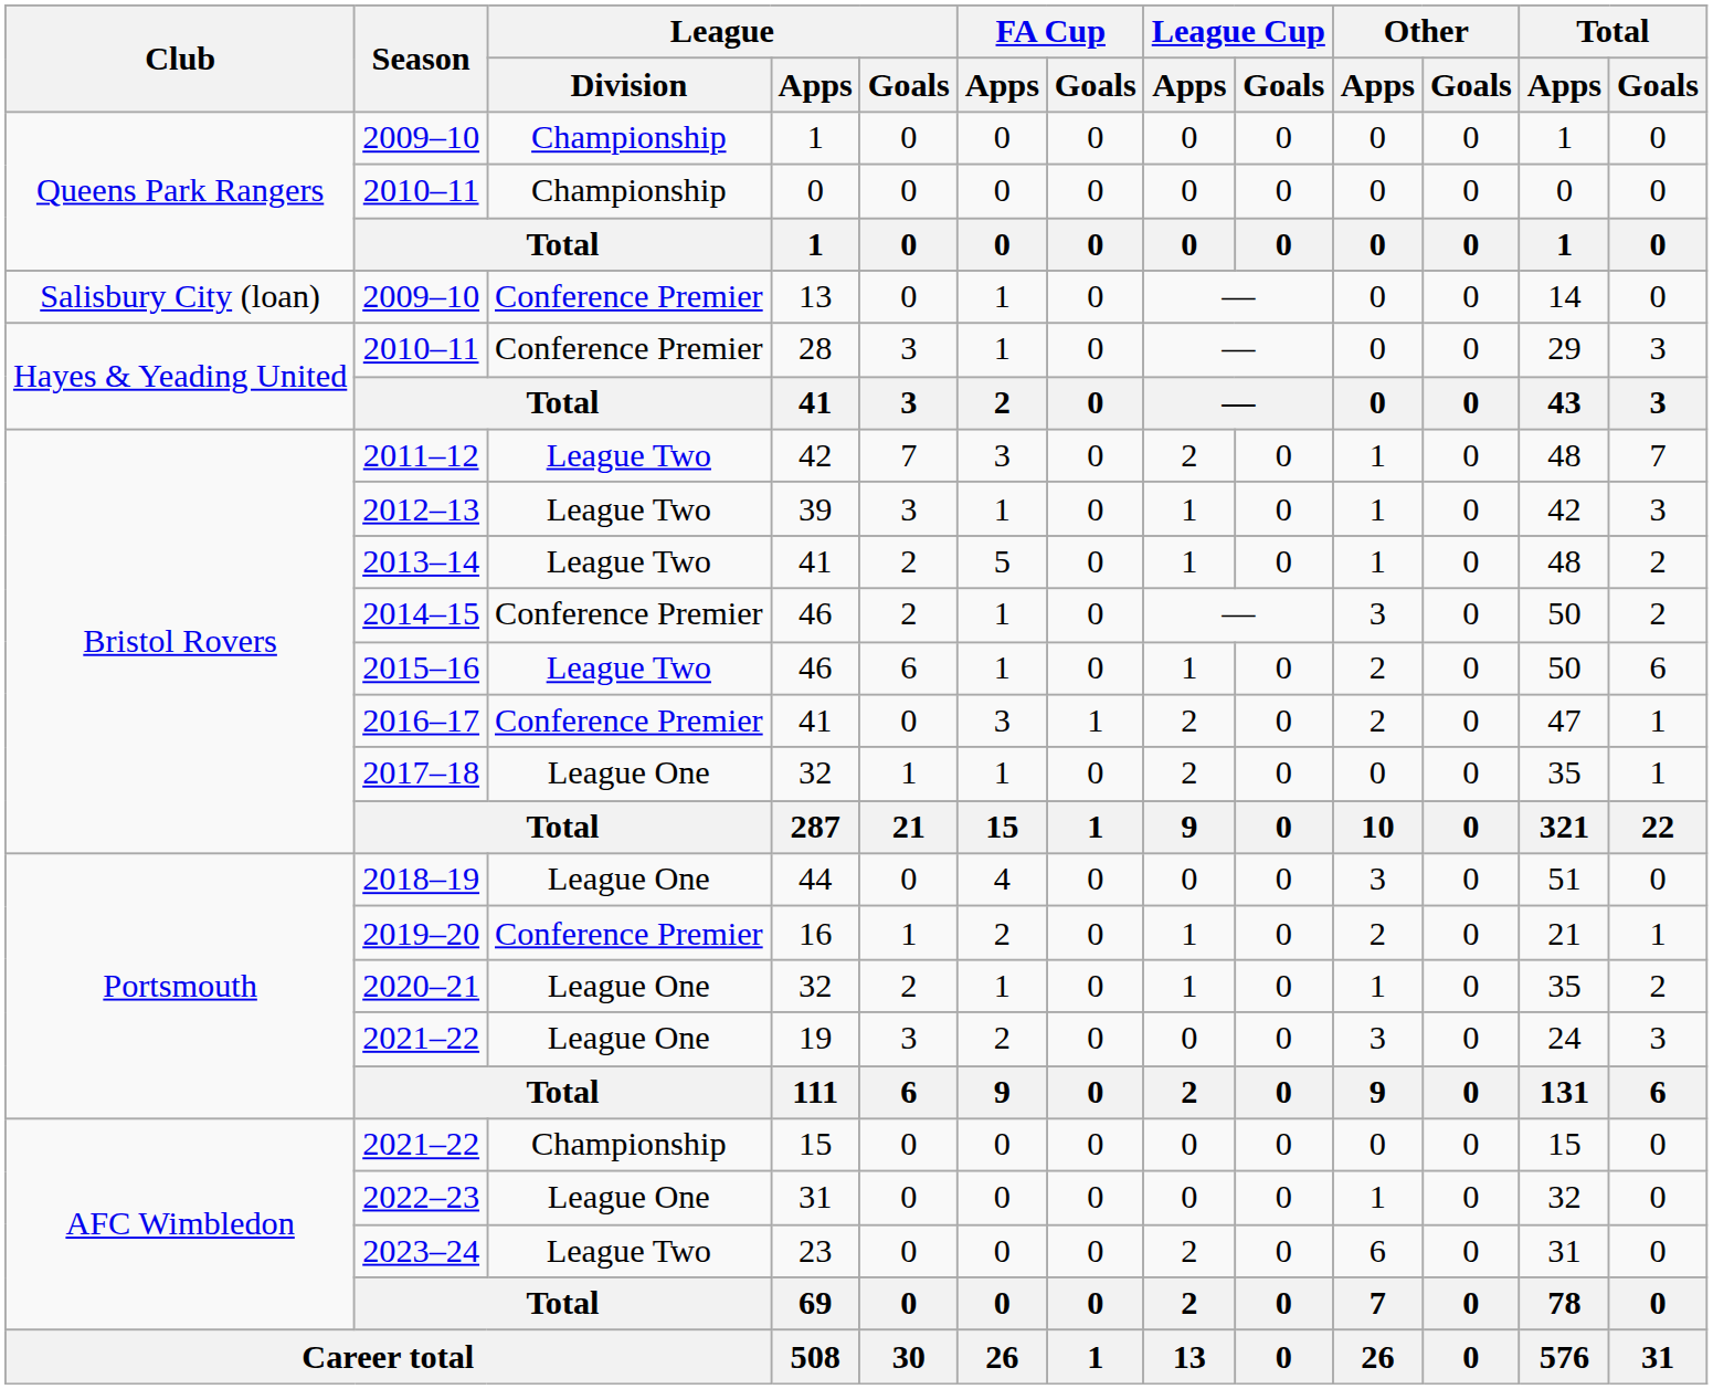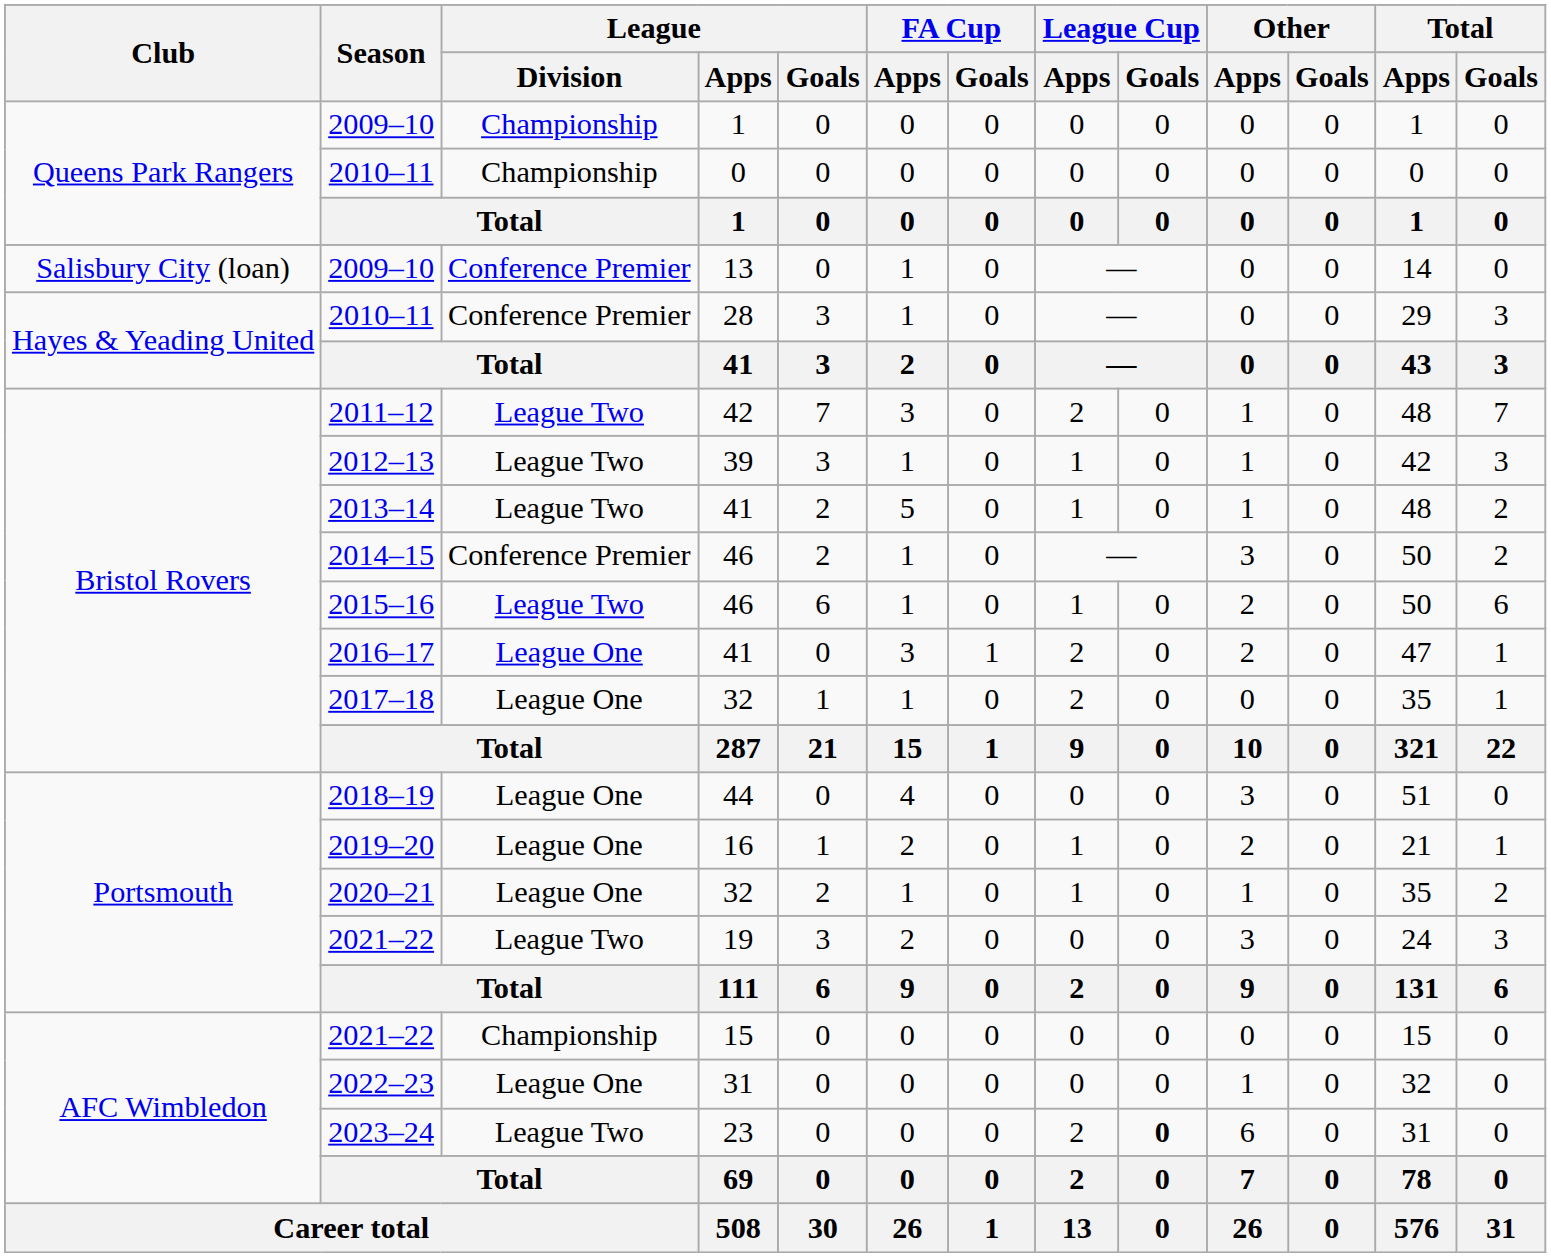2016–17 | League / Division: Conference Premier -> League One
2019–20 | League / Division: Conference Premier -> League One
2021–22 / 19 | League / Division: League One -> League Two
2023–24 | League Cup / Goals: normal -> bold
